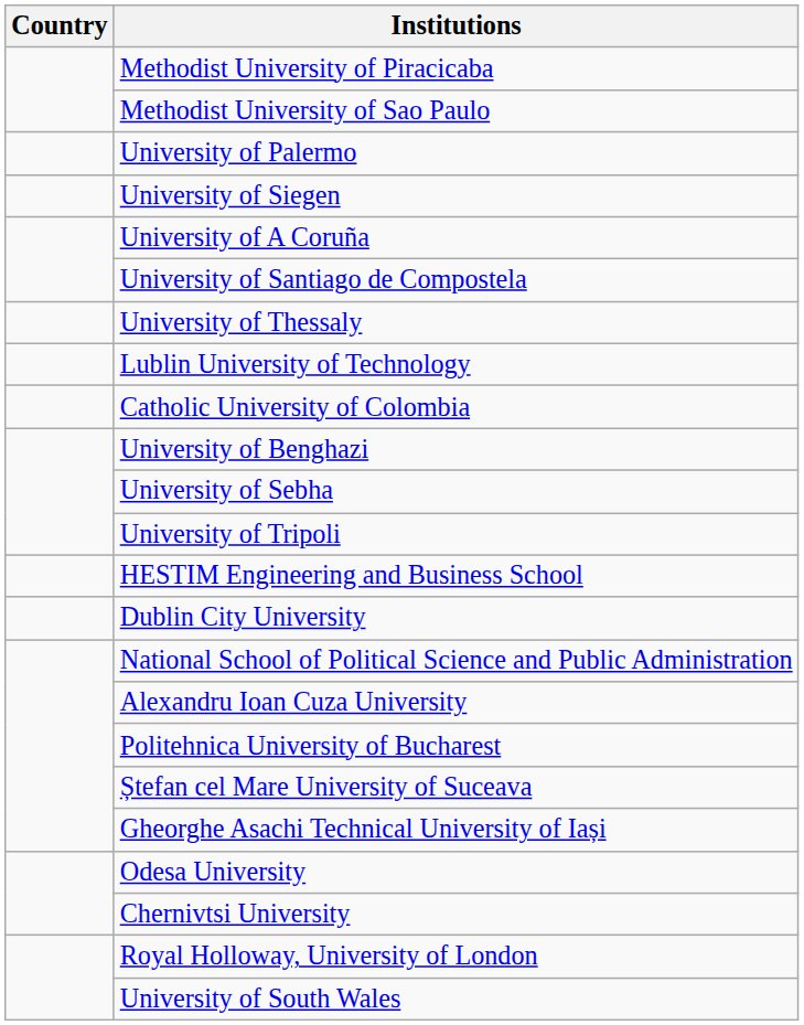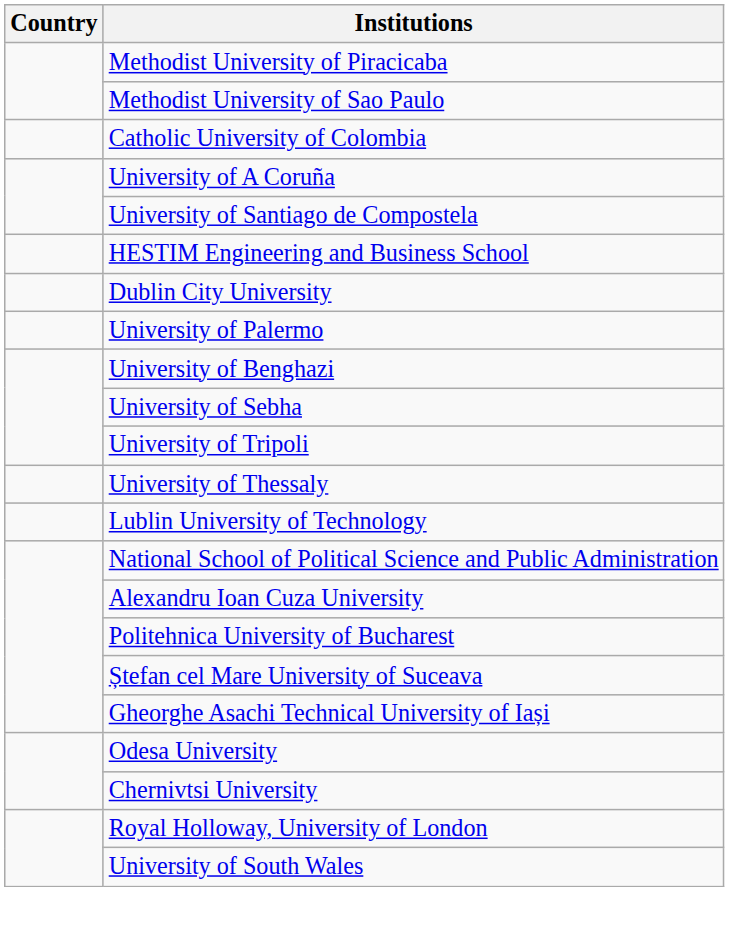rows swapped: Catholic University of Colombia <-> University of Palermo
- row: University of Siegen
rows swapped: University of Thessaly <-> HESTIM Engineering and Business School
rows swapped: Dublin City University <-> Lublin University of Technology
